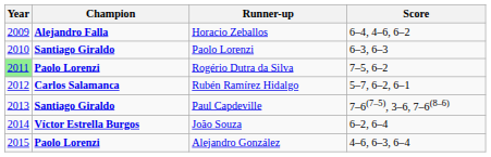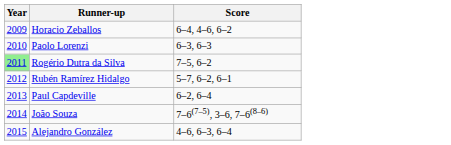- column: Champion | Alejandro Falla | Santiago Giraldo | Paolo Lorenzi | Carlos Salamanca | Santiago Giraldo | Víctor Estrella Burgos | Paolo Lorenzi
Paul Capdeville | Score: 7–6(7–5), 3–6, 7–6(8–6) -> 6–2, 6–4
João Souza | Score: 6–2, 6–4 -> 7–6(7–5), 3–6, 7–6(8–6)
